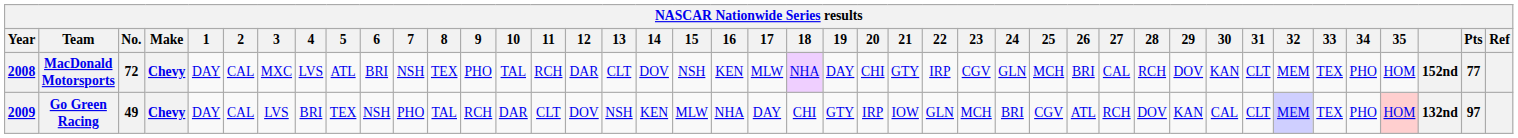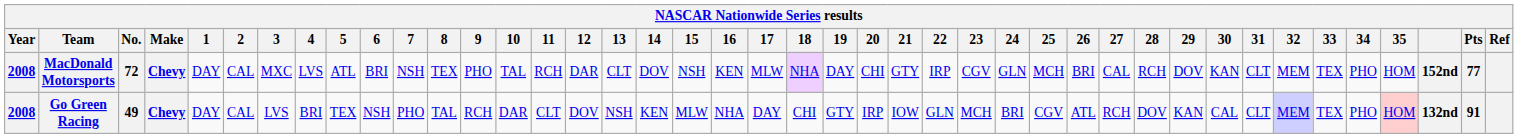Go Green Racing | Year: 2009 -> 2008
Go Green Racing | Pts: 97 -> 91
